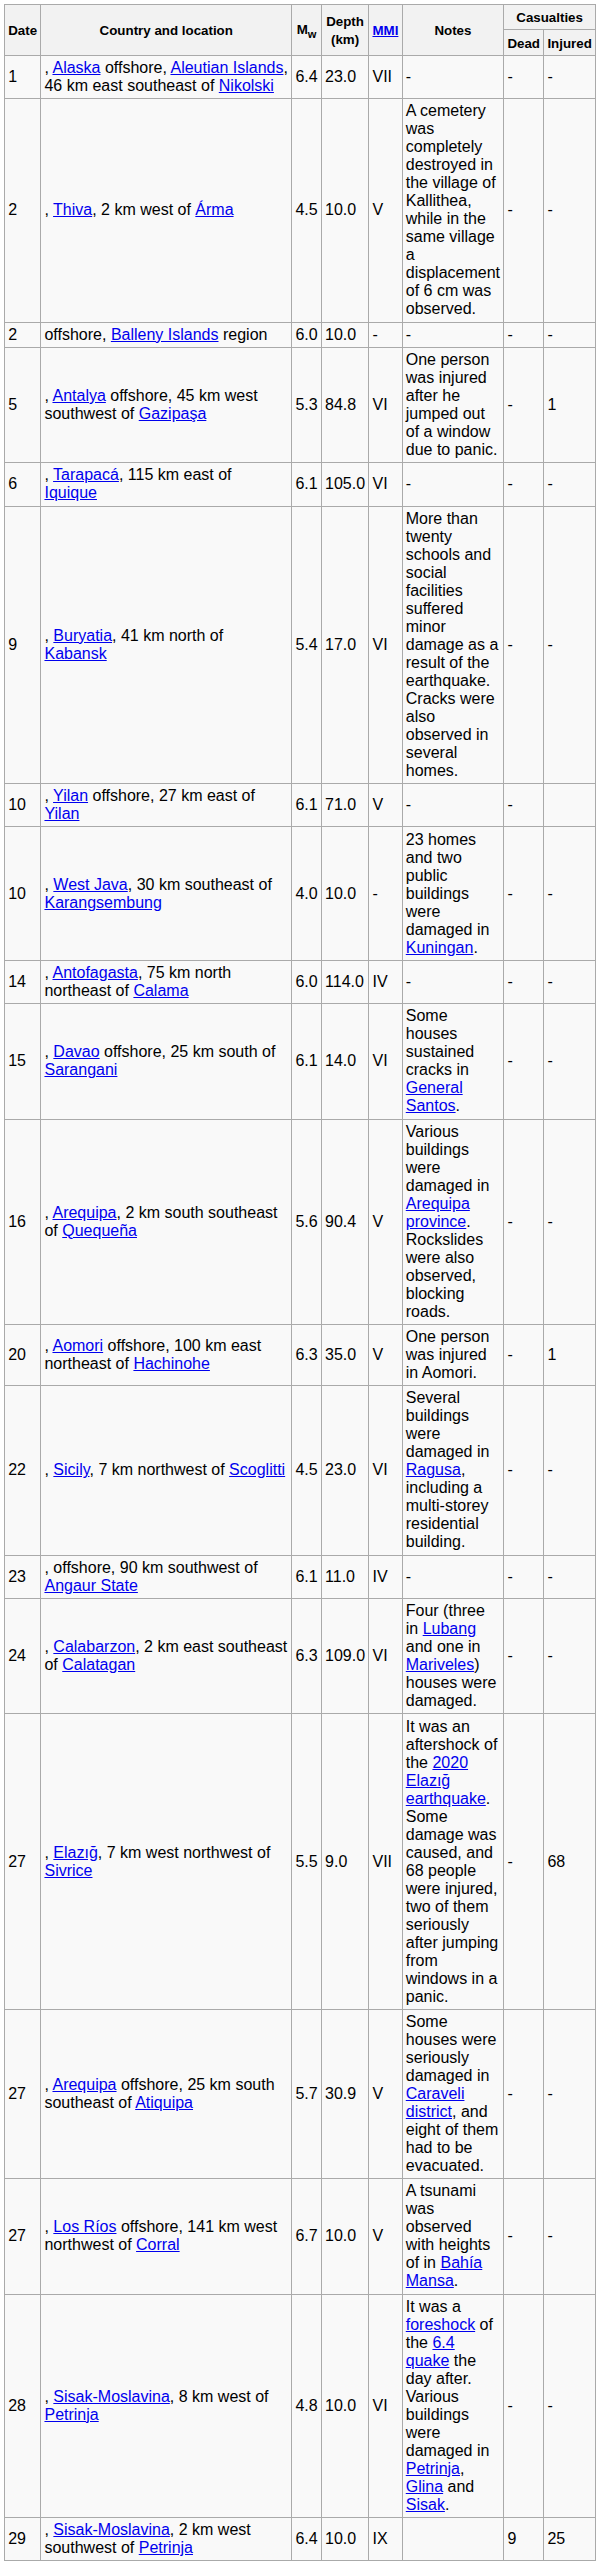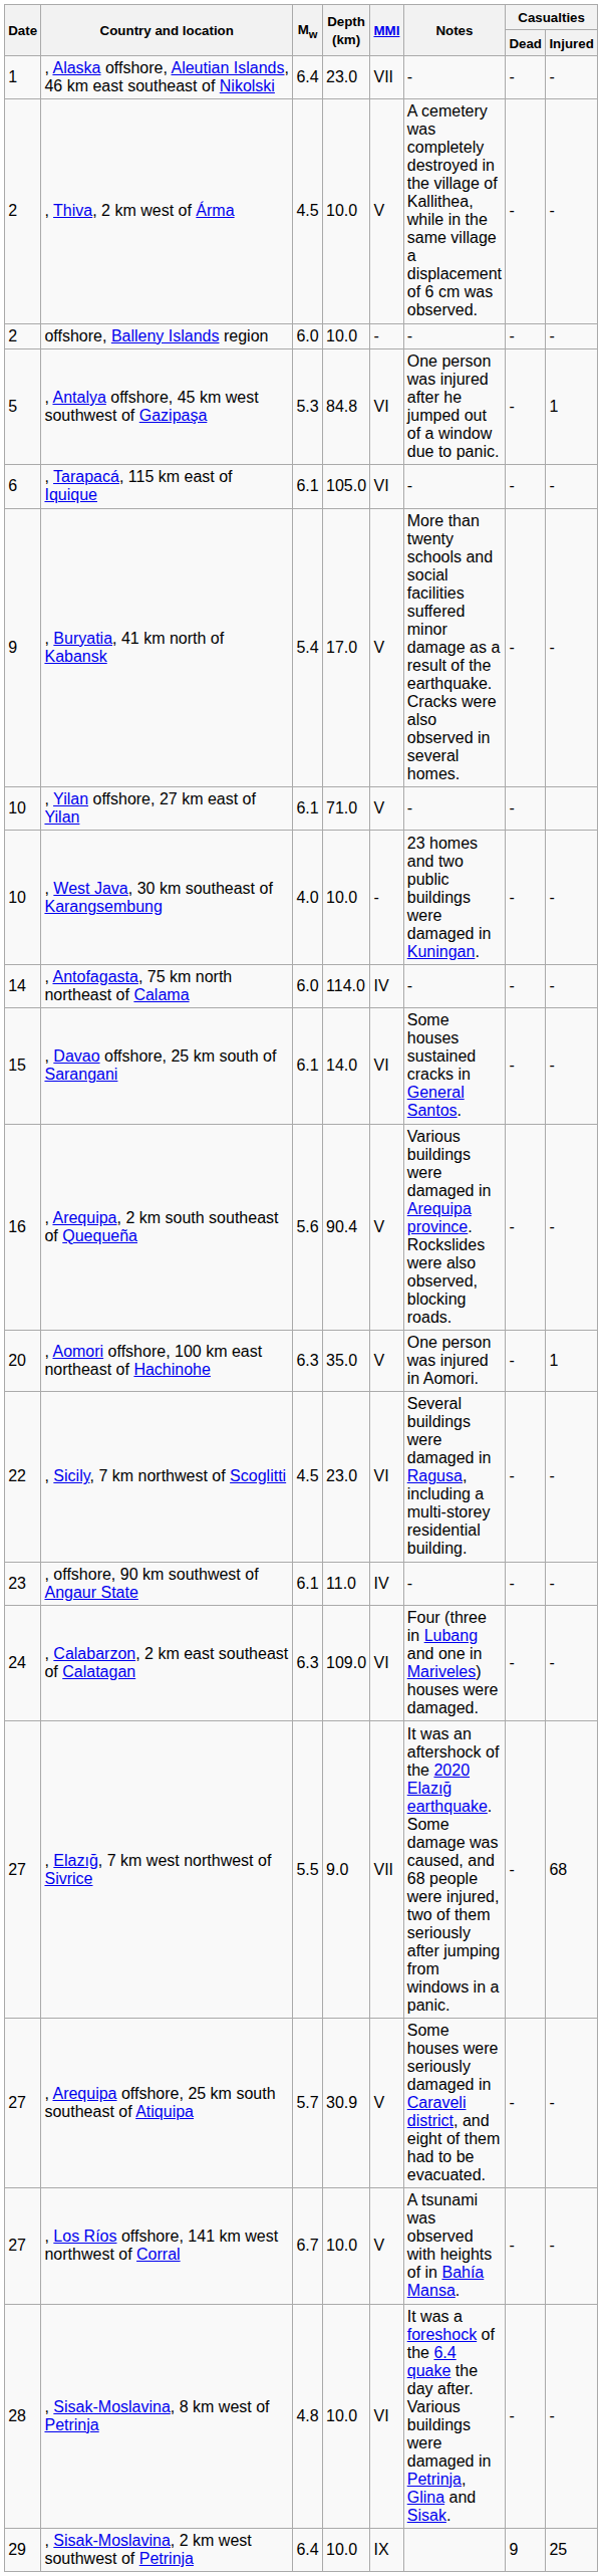, Buryatia, 41 km north of Kabansk | MMI: VI -> V
